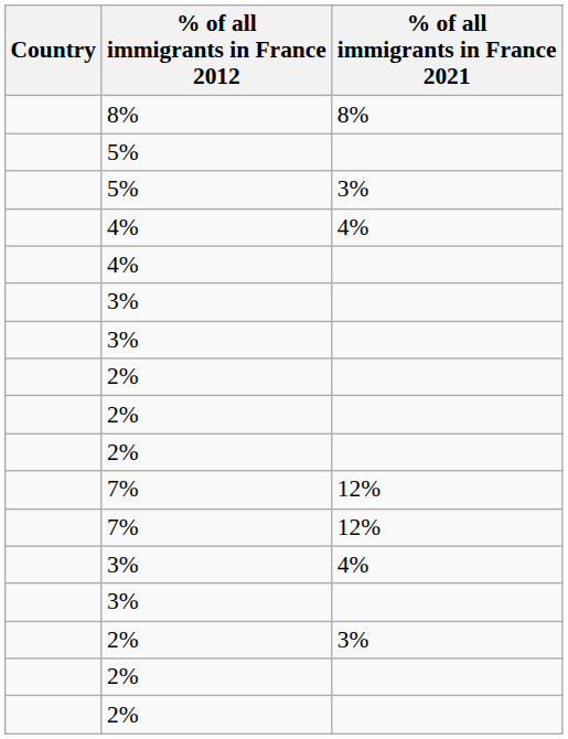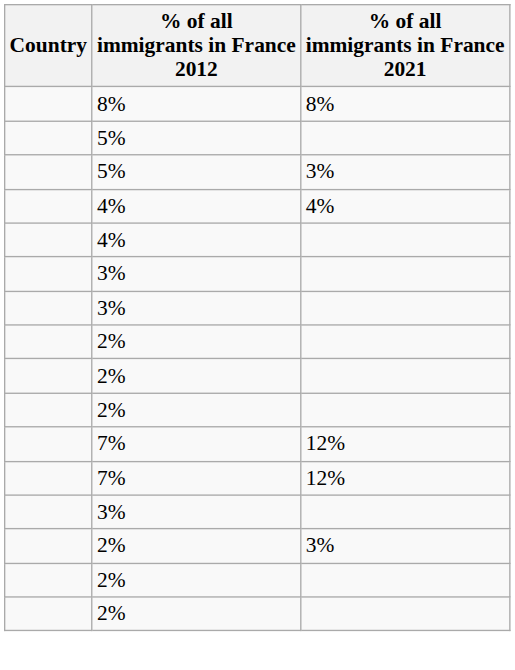- row: 3% | 4%
